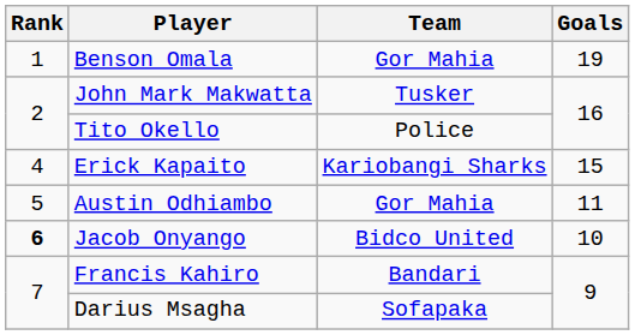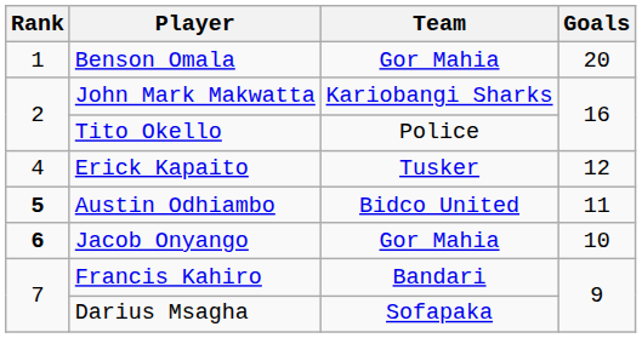Benson Omala | Goals: 19 -> 20
John Mark Makwatta | Team: Tusker -> Kariobangi Sharks
Erick Kapaito | Team: Kariobangi Sharks -> Tusker
Erick Kapaito | Goals: 15 -> 12
Austin Odhiambo | Rank: normal -> bold
Austin Odhiambo | Team: Gor Mahia -> Bidco United
Jacob Onyango | Team: Bidco United -> Gor Mahia
